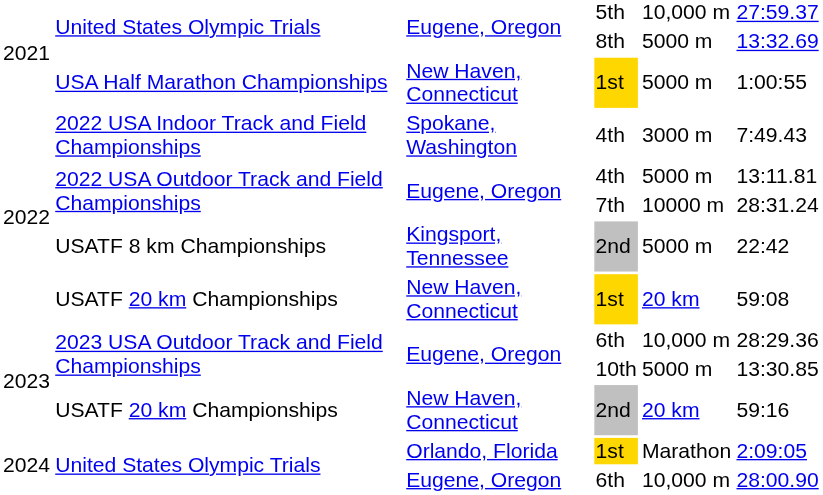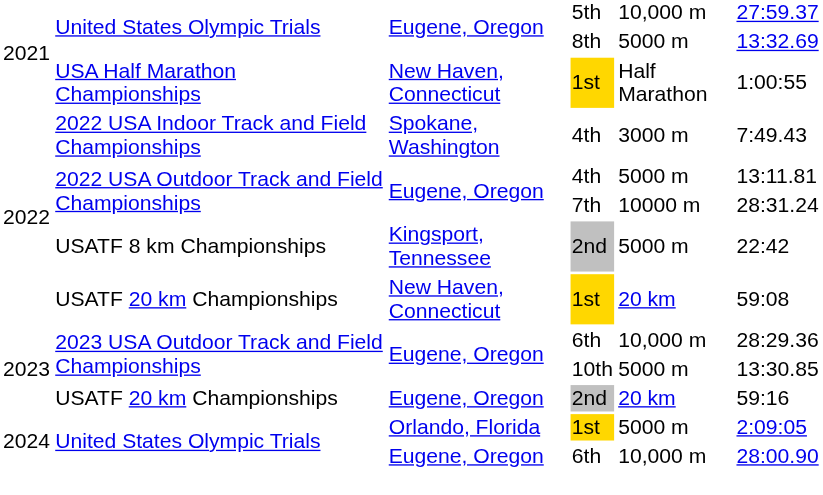USA Half Marathon Championships | column 5: 5000 m -> Half Marathon
USATF 20 km Championships / 2nd | column 3: New Haven, Connecticut -> Eugene, Oregon
United States Olympic Trials / 1st | column 5: Marathon -> 5000 m
